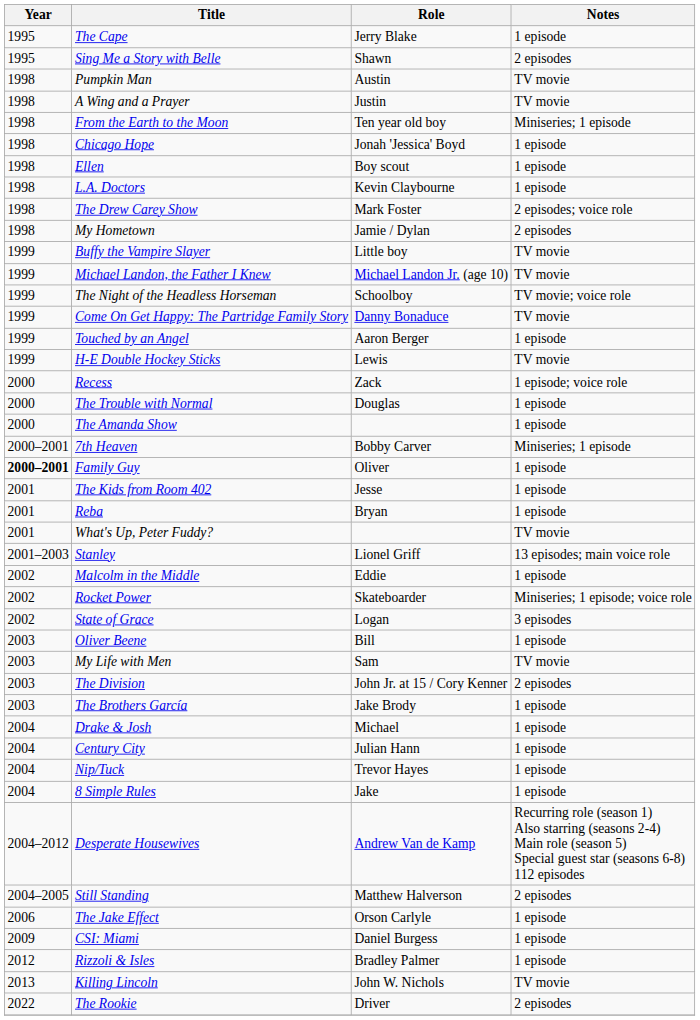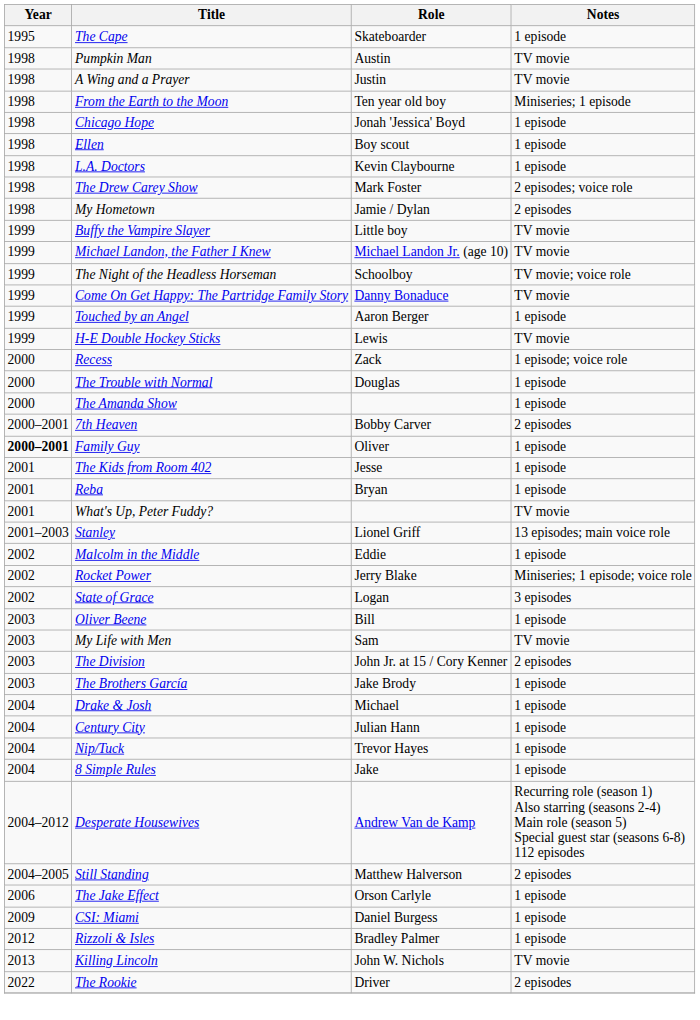The Cape | Role: Jerry Blake -> Skateboarder
- row: 1995 | Sing Me a Story with Belle | Shawn | 2 episodes
7th Heaven | Notes: Miniseries; 1 episode -> 2 episodes
Rocket Power | Role: Skateboarder -> Jerry Blake
